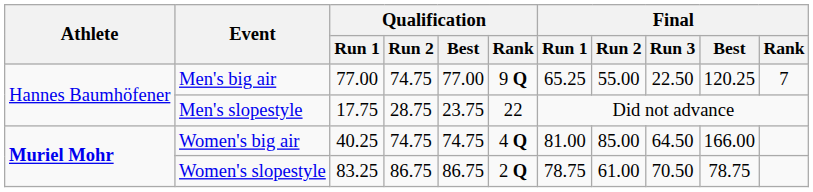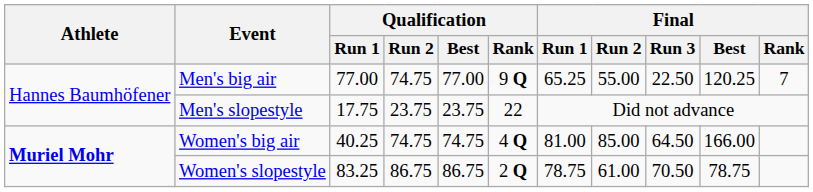Men's slopestyle | Qualification / Run 2: 28.75 -> 23.75
